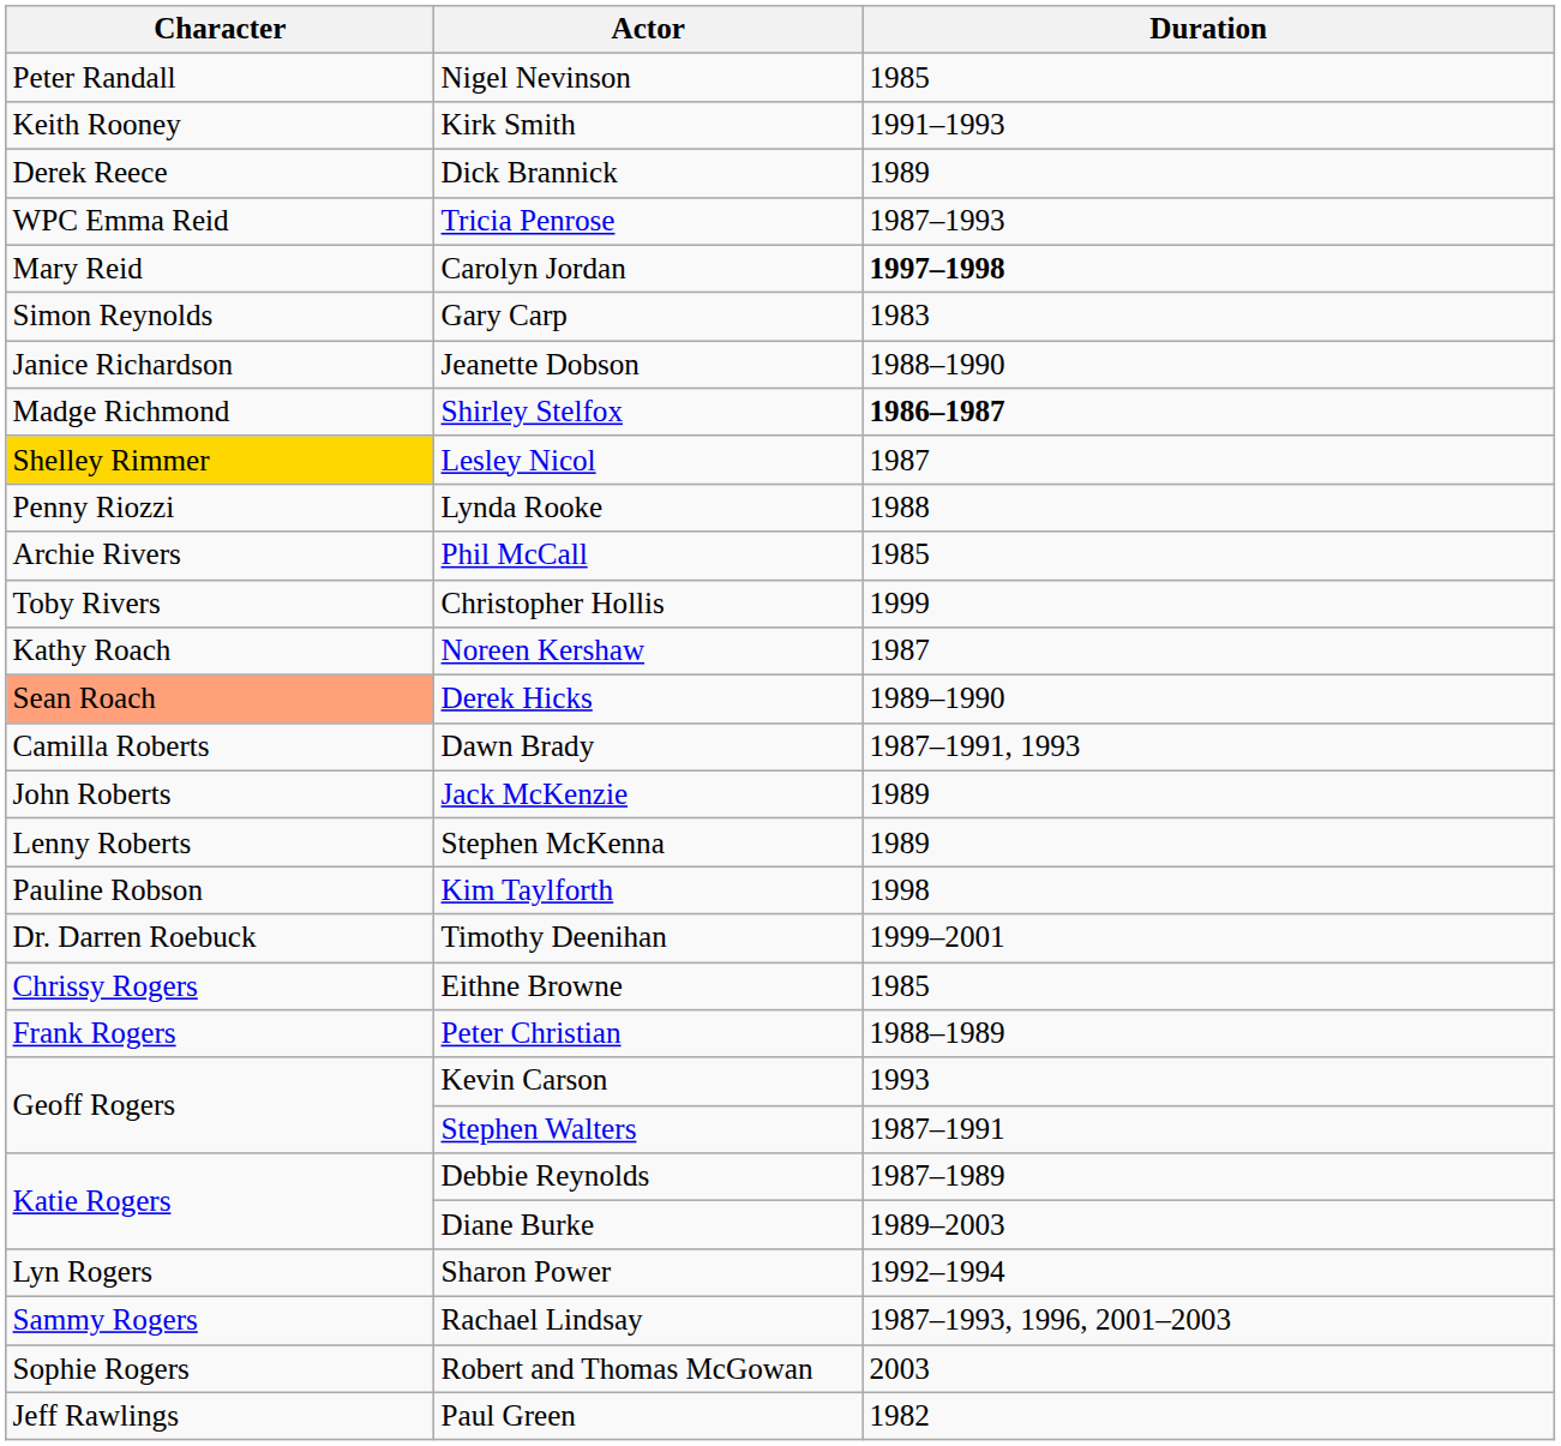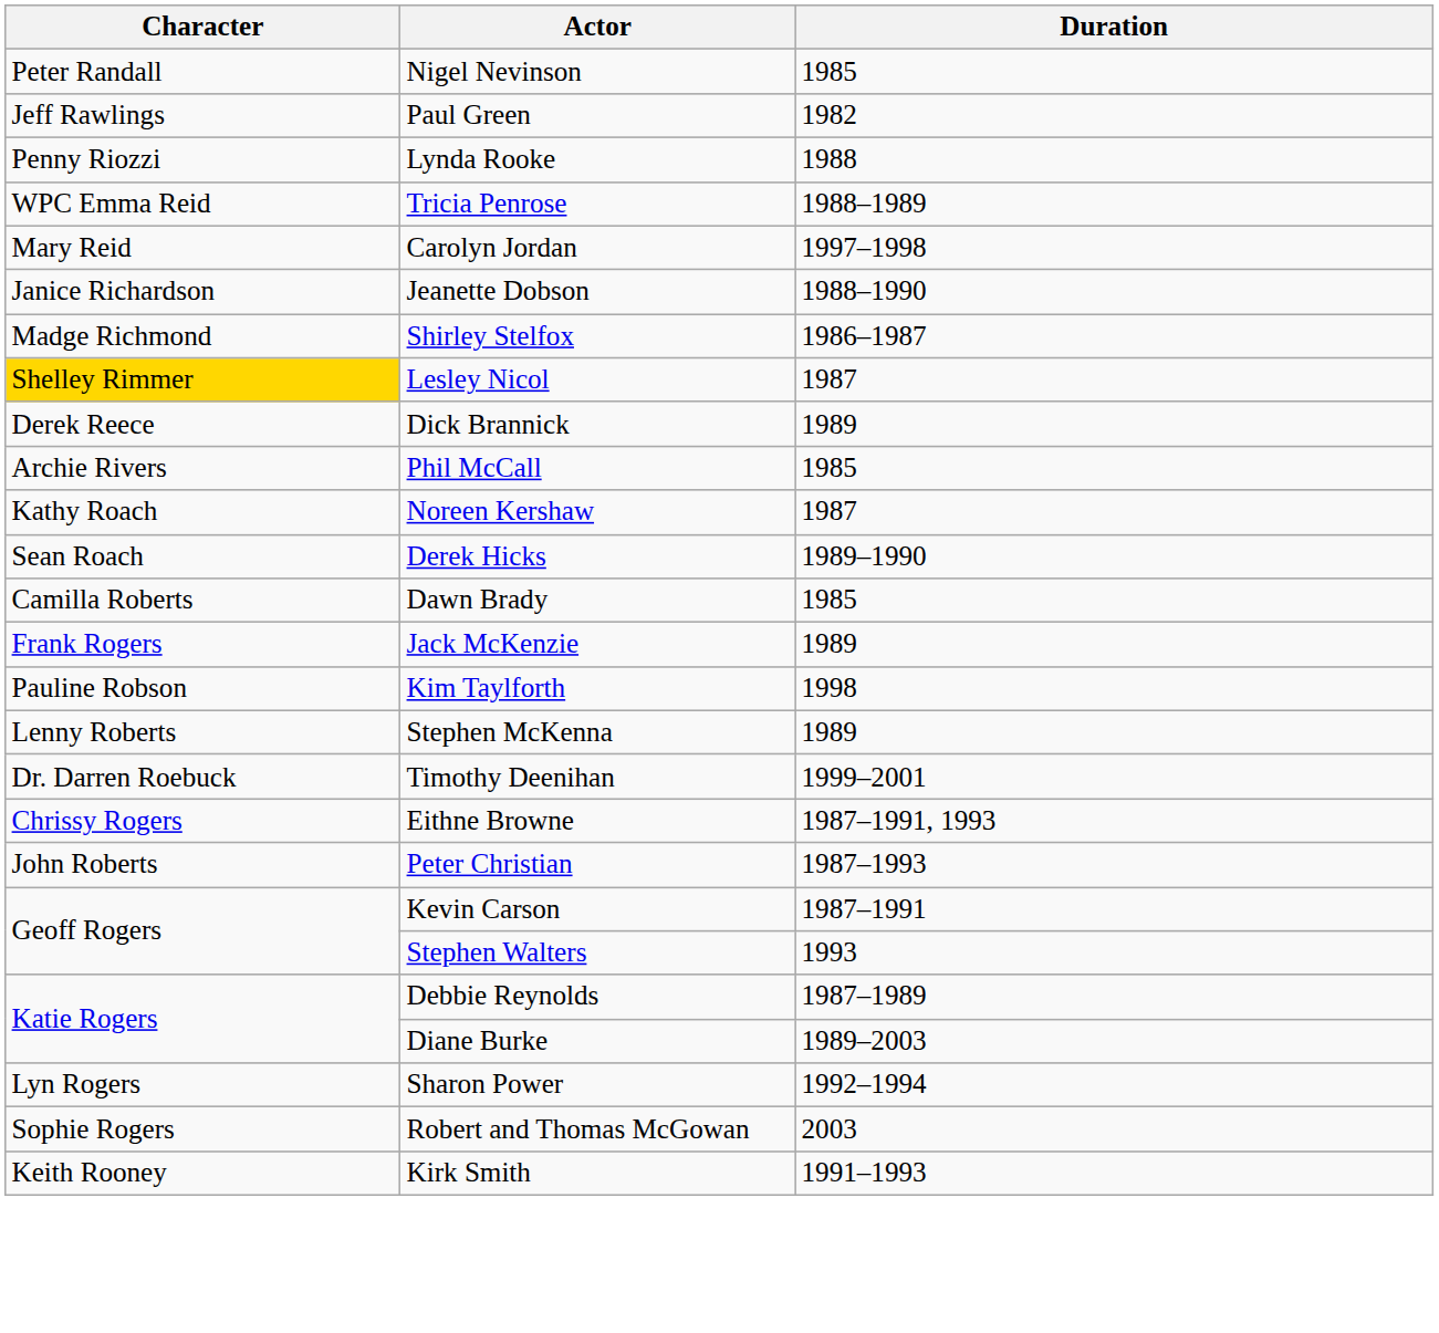rows swapped: Paul Green <-> Kirk Smith
rows swapped: Dick Brannick <-> Lynda Rooke
Tricia Penrose | Duration: 1987–1993 -> 1988–1989
Carolyn Jordan | Duration: bold -> normal
- row: Simon Reynolds | Gary Carp | 1983
Shirley Stelfox | Duration: bold -> normal
- row: Toby Rivers | Christopher Hollis | 1999
Derek Hicks | Character: lightsalmon background -> no background
Dawn Brady | Duration: 1987–1991, 1993 -> 1985
Jack McKenzie | Character: John Roberts -> Frank Rogers
rows swapped: Stephen McKenna <-> Kim Taylforth
Eithne Browne | Duration: 1985 -> 1987–1991, 1993
Peter Christian | Character: Frank Rogers -> John Roberts
Peter Christian | Duration: 1988–1989 -> 1987–1993
Kevin Carson | Duration: 1993 -> 1987–1991
Stephen Walters | Duration: 1987–1991 -> 1993
- row: Sammy Rogers | Rachael Lindsay | 1987–1993, 1996, 2001–2003
